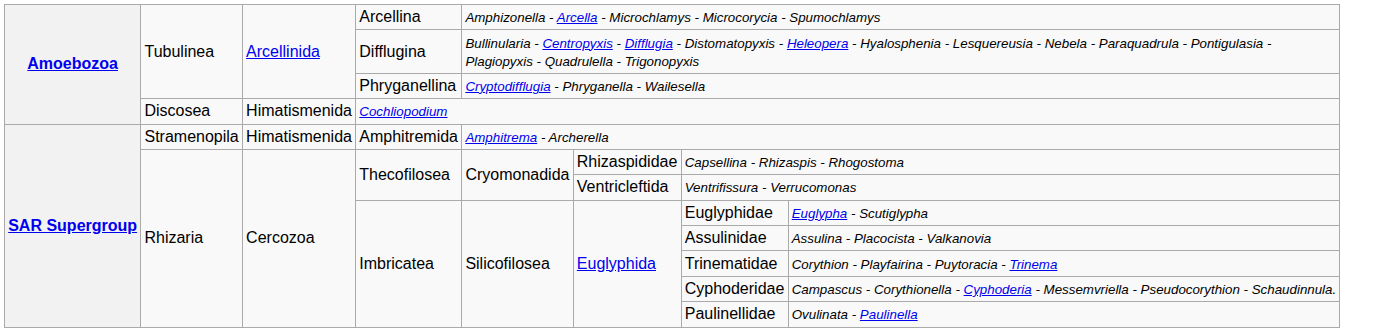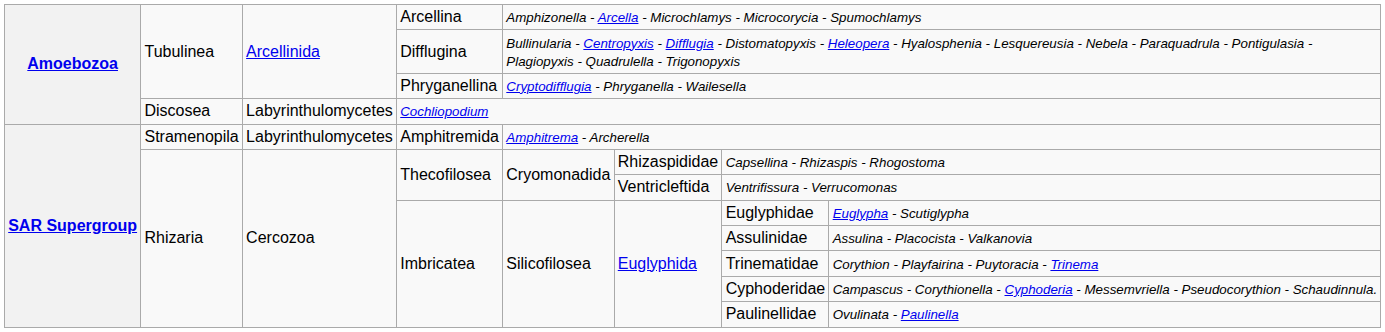Cochliopodium | column 3: Himatismenida -> Labyrinthulomycetes
Amphitremida | column 3: Himatismenida -> Labyrinthulomycetes
